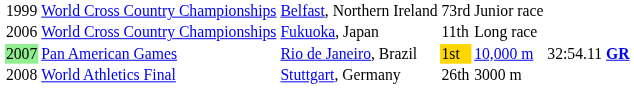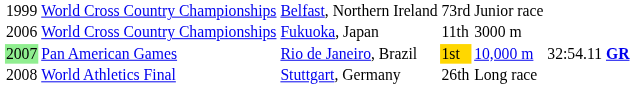World Cross Country Championships / Fukuoka, Japan | column 5: Long race -> 3000 m
World Athletics Final | column 5: 3000 m -> Long race
